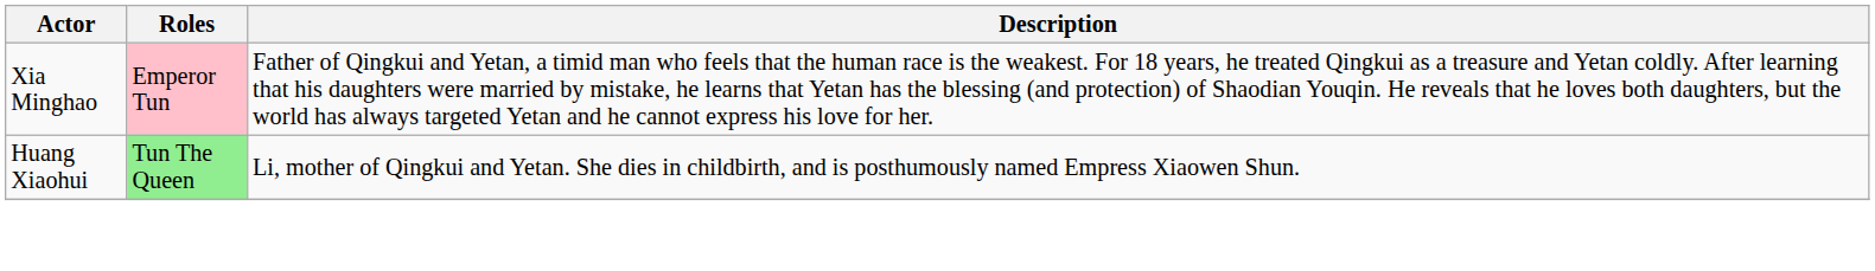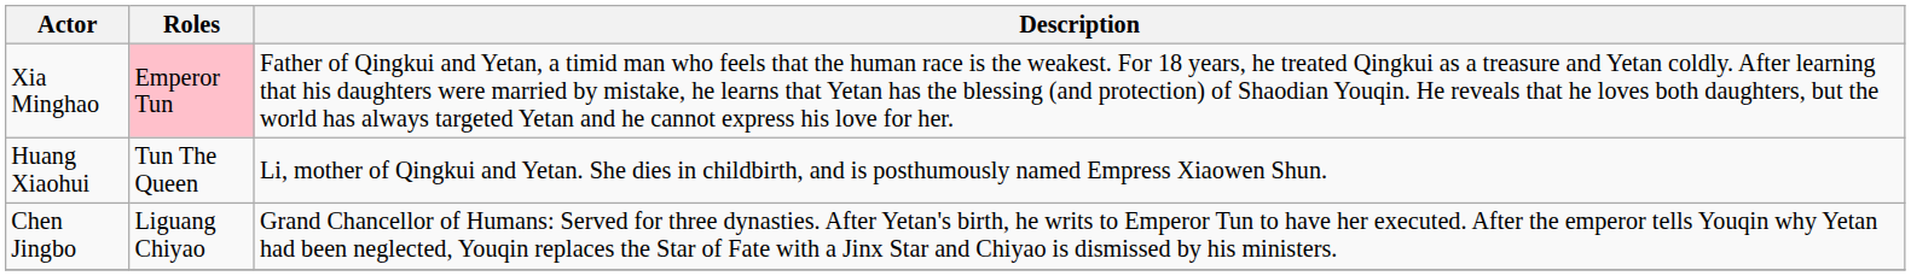Huang Xiaohui | Roles: lightgreen background -> no background
+ row: Chen Jingbo | Liguang Chiyao | Grand Chancellor of Humans: Served for three dynasties. After Yetan's birth, he writs to Emperor Tun to have her executed. After the emperor tells Youqin why Yetan had been neglected, Youqin replaces the Star of Fate with a Jinx Star and Chiyao is dismissed by his ministers.
